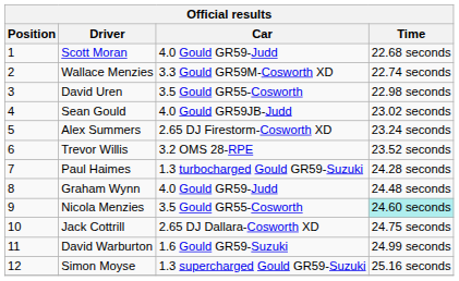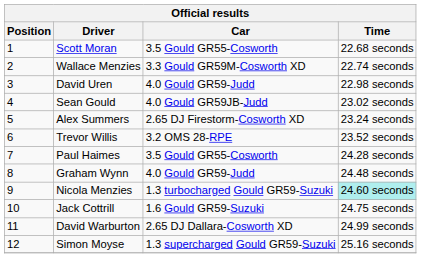Scott Moran | Car: 4.0 Gould GR59-Judd -> 3.5 Gould GR55-Cosworth
David Uren | Car: 3.5 Gould GR55-Cosworth -> 4.0 Gould GR59-Judd
Paul Haimes | Car: 1.3 turbocharged Gould GR59-Suzuki -> 3.5 Gould GR55-Cosworth
Nicola Menzies | Car: 3.5 Gould GR55-Cosworth -> 1.3 turbocharged Gould GR59-Suzuki
Jack Cottrill | Car: 2.65 DJ Dallara-Cosworth XD -> 1.6 Gould GR59-Suzuki
David Warburton | Car: 1.6 Gould GR59-Suzuki -> 2.65 DJ Dallara-Cosworth XD
